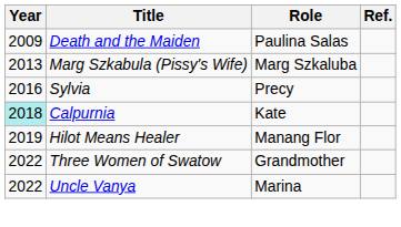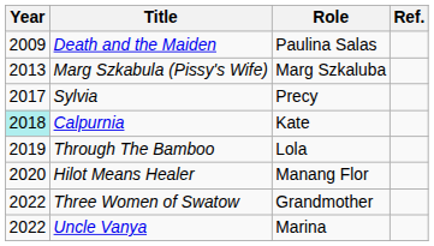Sylvia | Year: 2016 -> 2017
+ row: 2019 | Through The Bamboo | Lola
Hilot Means Healer | Year: 2019 -> 2020
